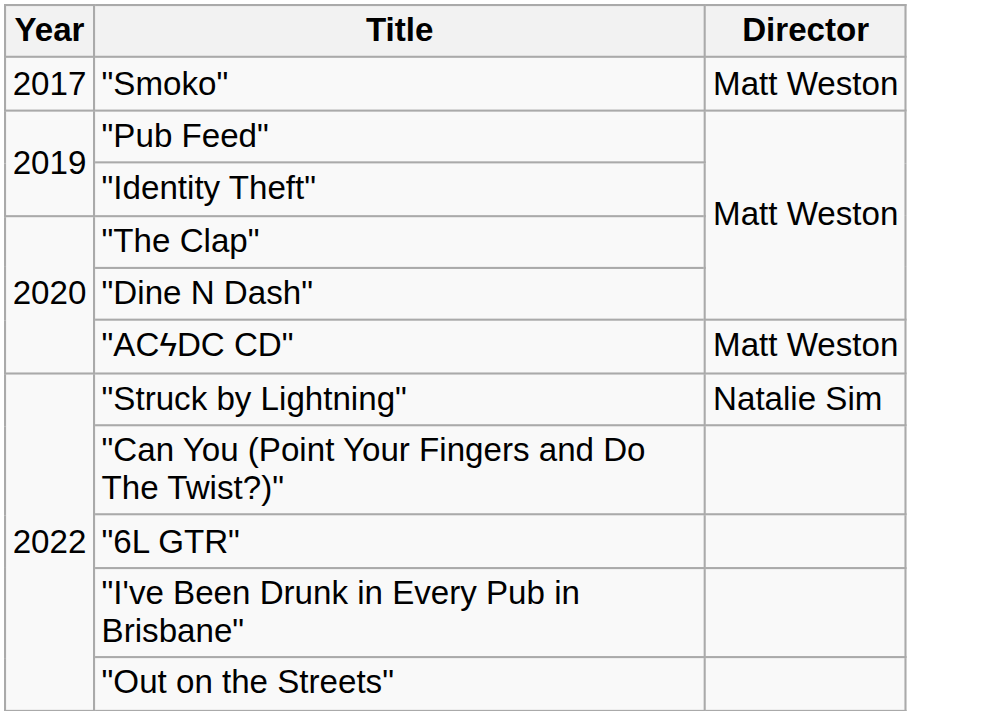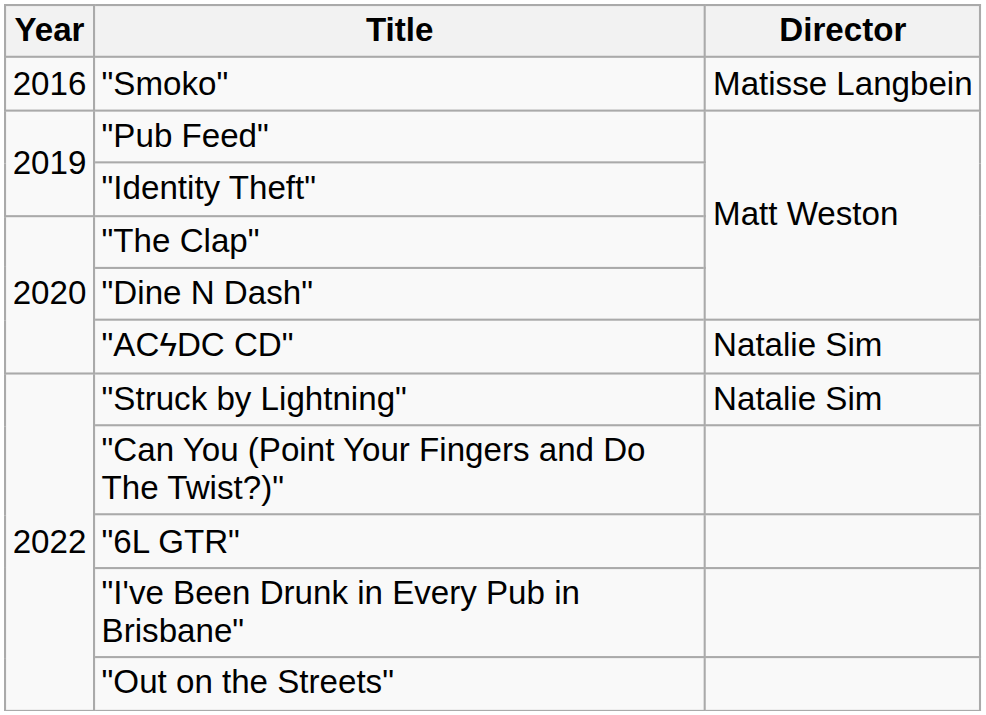"Smoko" | Year: 2017 -> 2016
"Smoko" | Director: Matt Weston -> Matisse Langbein
"ACϟDC CD" | Director: Matt Weston -> Natalie Sim
